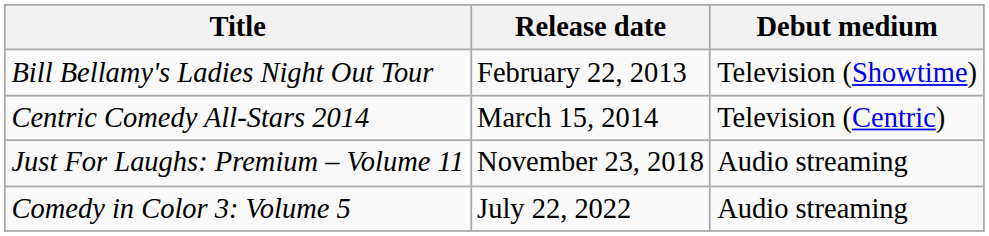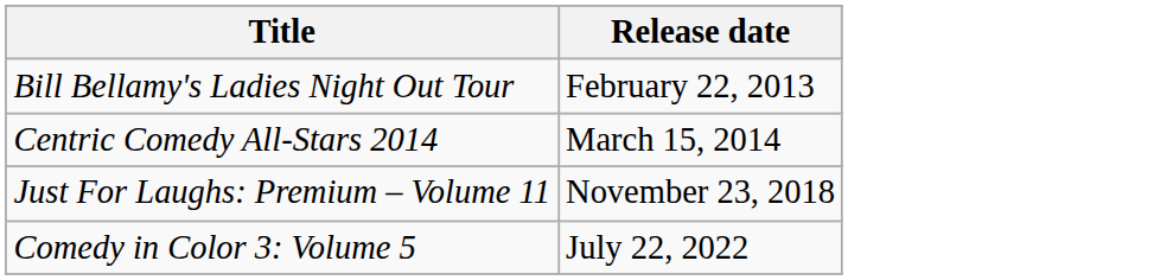- column: Debut medium | Television (Showtime) | Television (Centric) | Audio streaming | Audio streaming
